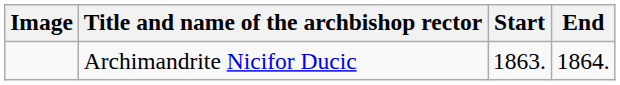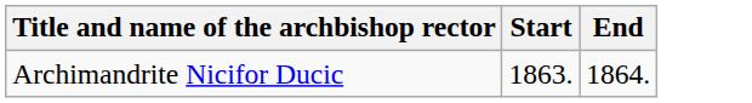- column: Image
